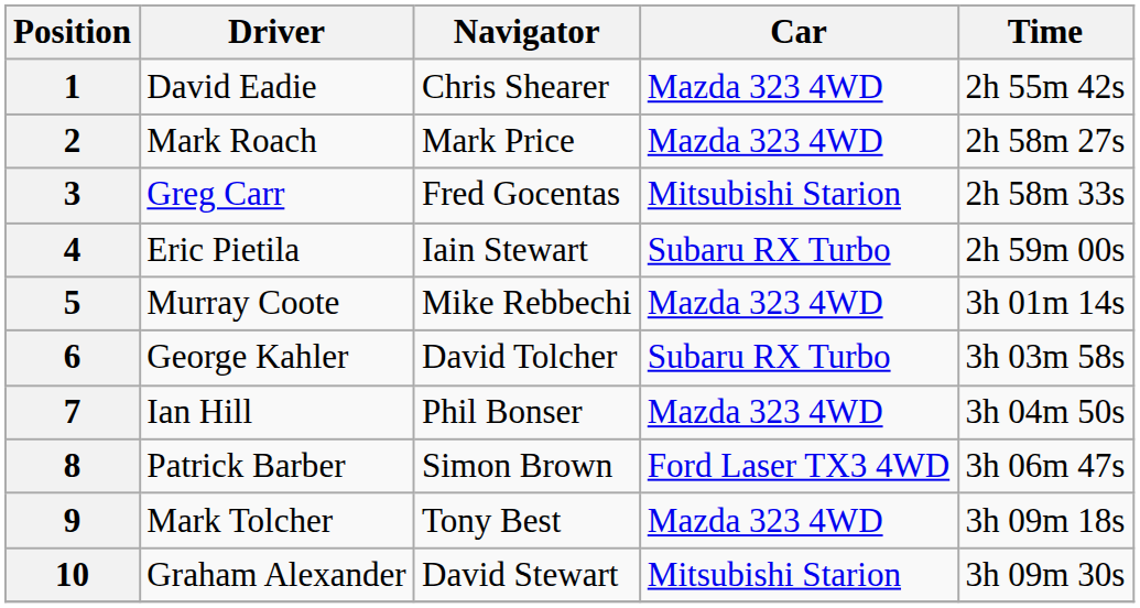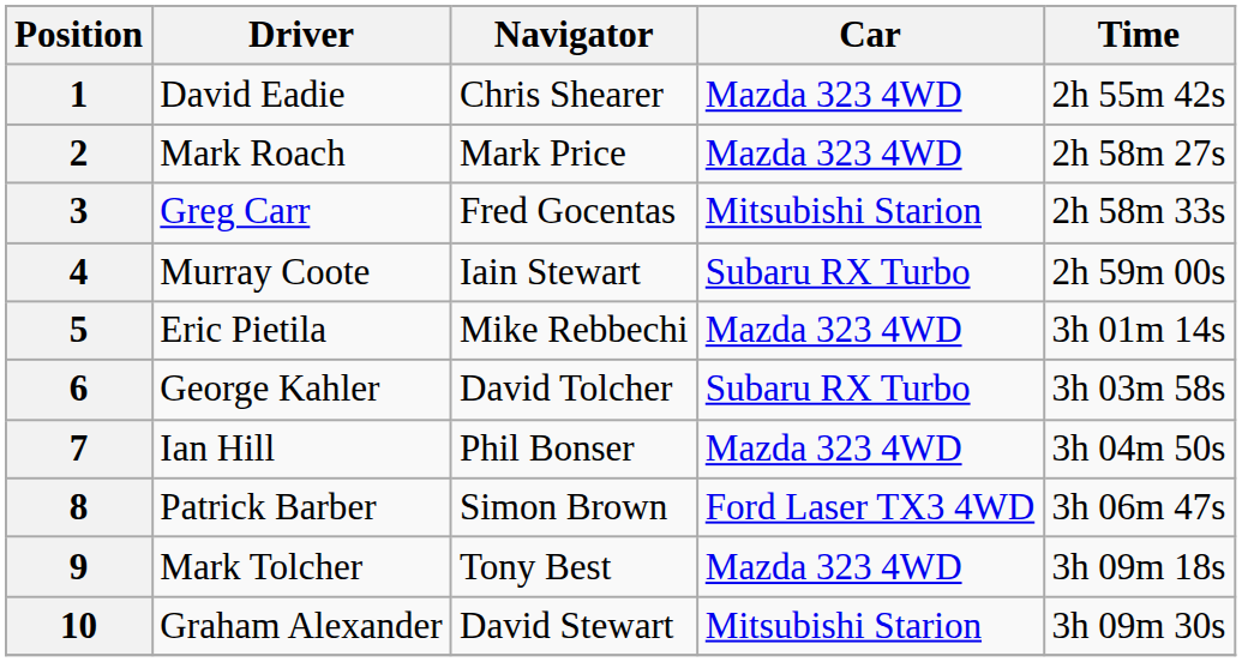4 | Driver: Eric Pietila -> Murray Coote
5 | Driver: Murray Coote -> Eric Pietila
